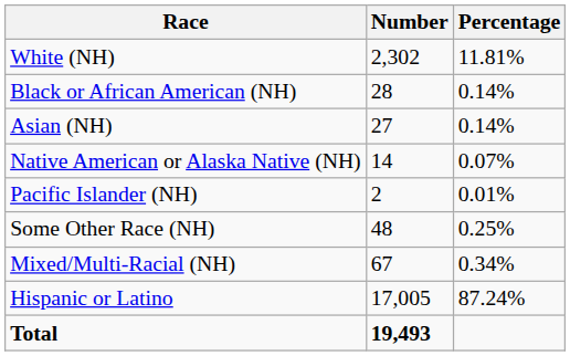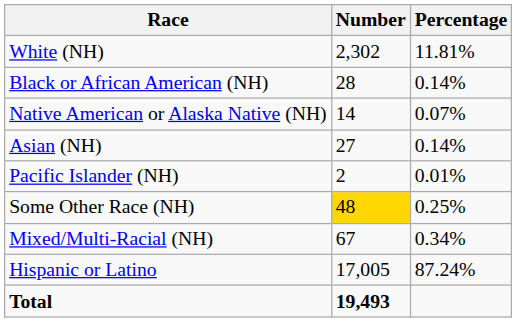rows swapped: Native American or Alaska Native (NH) <-> Asian (NH)
Some Other Race (NH) | Number: no background -> gold background
